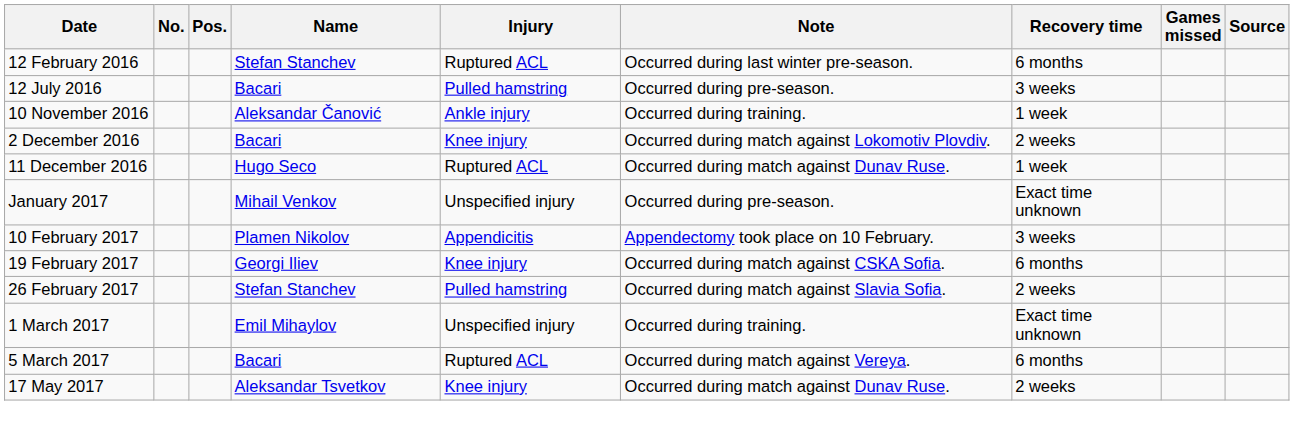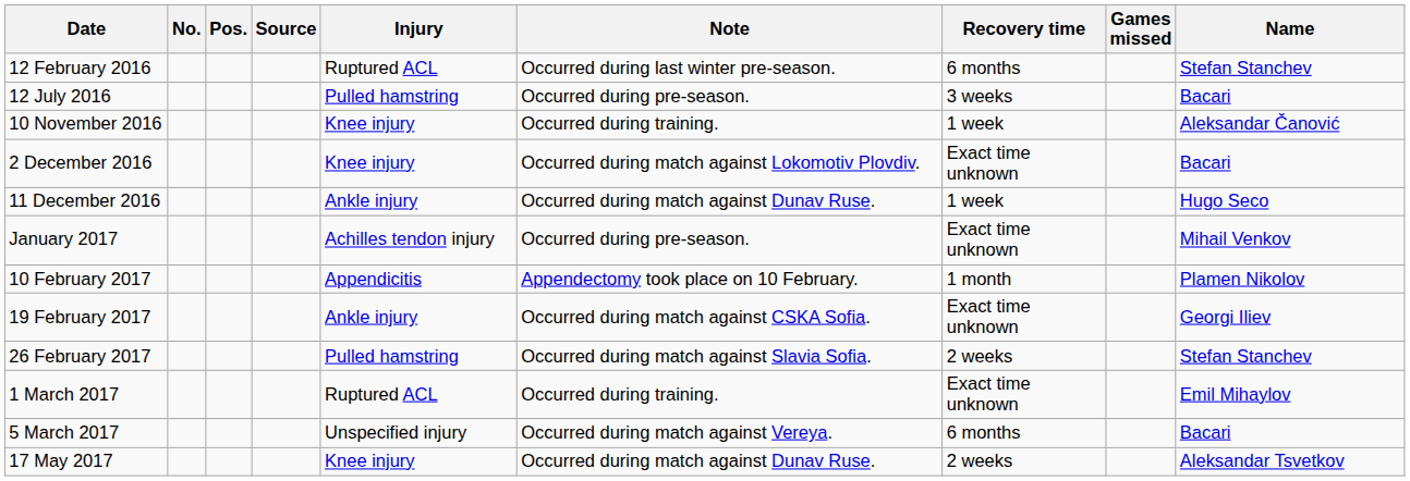columns swapped: Name <-> Source
10 November 2016 | Injury: Ankle injury -> Knee injury
2 December 2016 | Recovery time: 2 weeks -> Exact time unknown
11 December 2016 | Injury: Ruptured ACL -> Ankle injury
January 2017 | Injury: Unspecified injury -> Achilles tendon injury
10 February 2017 | Recovery time: 3 weeks -> 1 month
19 February 2017 | Injury: Knee injury -> Ankle injury
19 February 2017 | Recovery time: 6 months -> Exact time unknown
1 March 2017 | Injury: Unspecified injury -> Ruptured ACL
5 March 2017 | Injury: Ruptured ACL -> Unspecified injury
